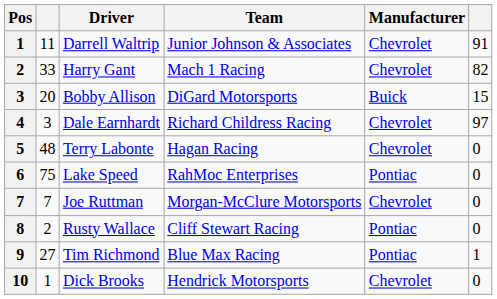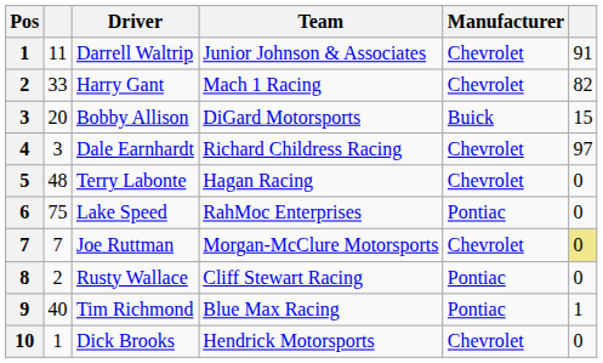Joe Ruttman | column 6: no background -> khaki background
Tim Richmond | column 2: 27 -> 40
